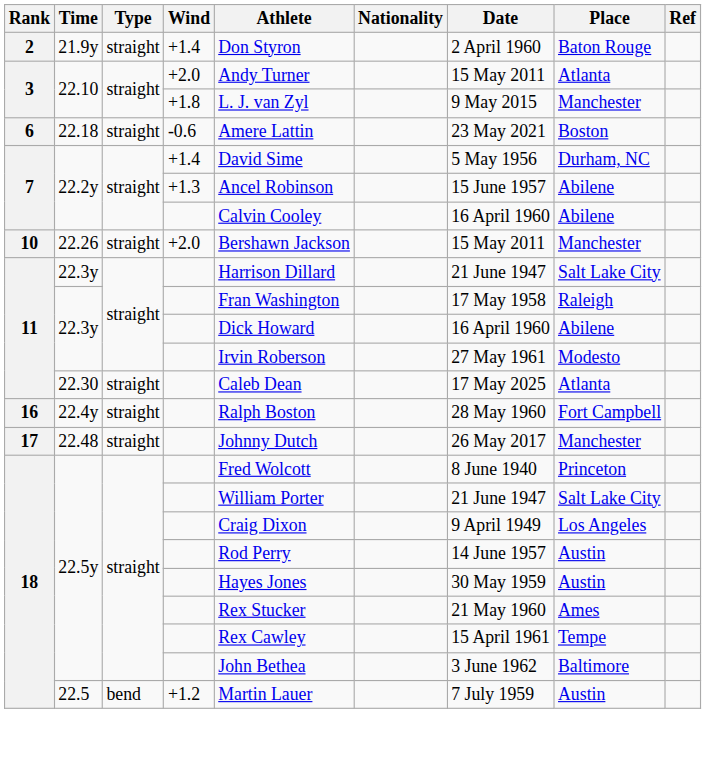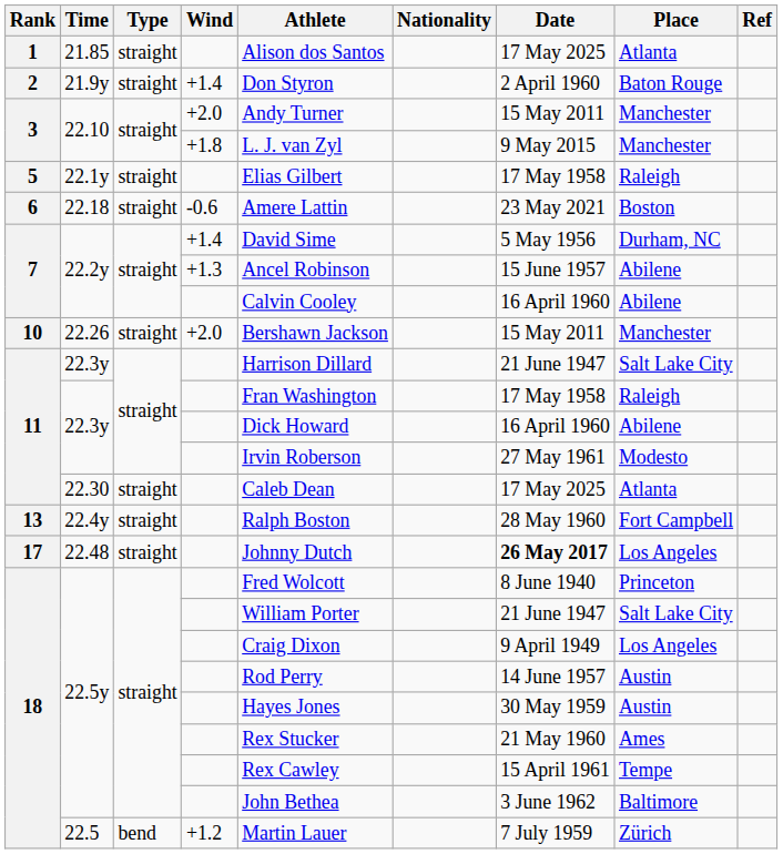+ row: 1 | 21.85 | straight | Alison dos Santos | 17 May 2025 | Atlanta
22.10 / +2.0 | Place: Atlanta -> Manchester
+ row: 5 | 22.1y | straight | Elias Gilbert | 17 May 1958 | Raleigh
22.4y | Rank: 16 -> 13
22.48 | Date: normal -> bold
22.48 | Place: Manchester -> Los Angeles
22.5 | Place: Austin -> Zürich
